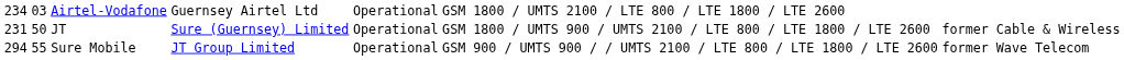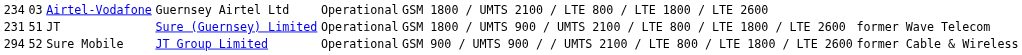JT | column 2: 50 -> 51
JT | column 7: former Cable & Wireless -> former Wave Telecom
Sure Mobile | column 2: 55 -> 52
Sure Mobile | column 7: former Wave Telecom -> former Cable & Wireless
